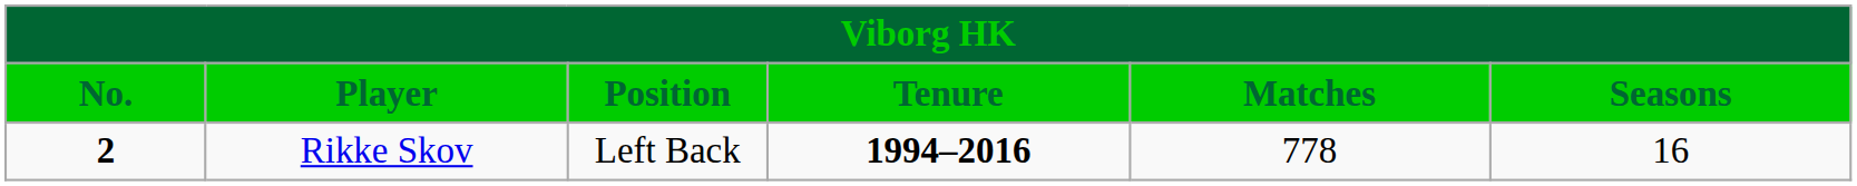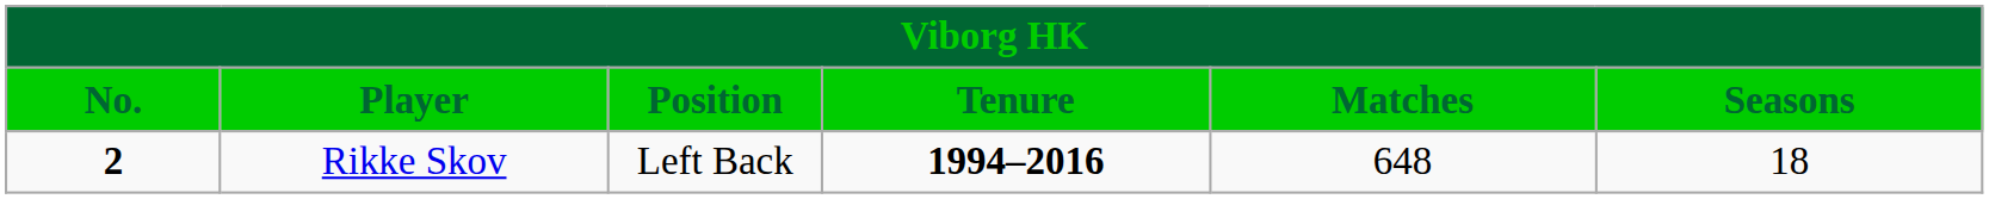Rikke Skov | Matches: 778 -> 648
Rikke Skov | Seasons: 16 -> 18
